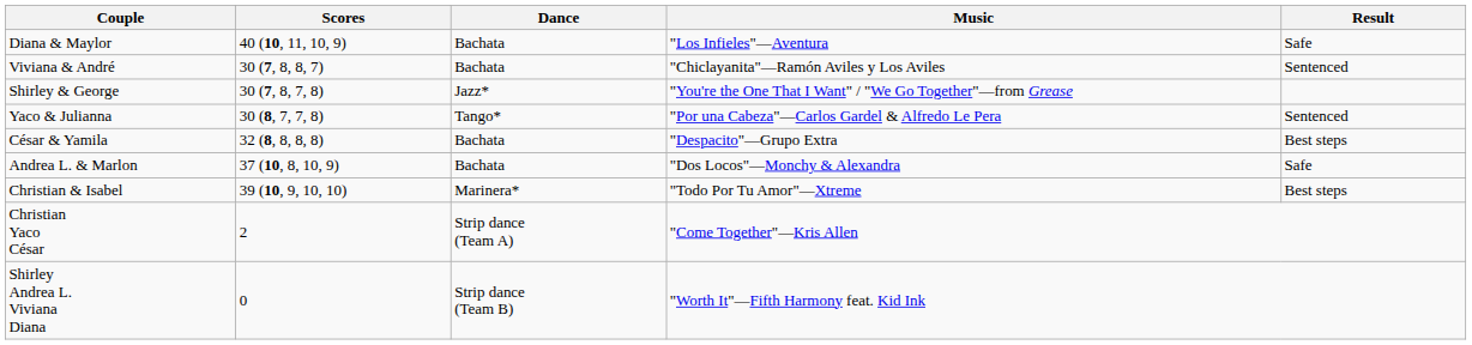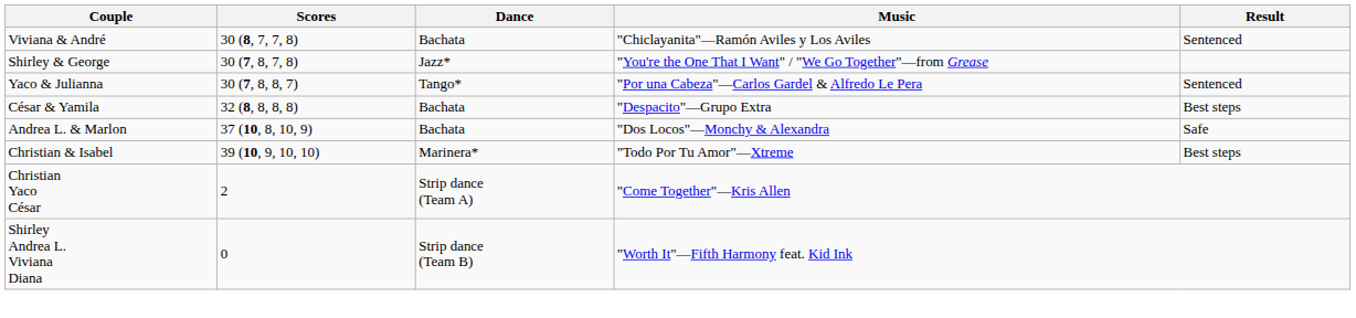- row: Diana & Maylor | 40 (10, 11, 10, 9) | Bachata | "Los Infieles"—Aventura | Safe
Viviana & André | Scores: 30 (7, 8, 8, 7) -> 30 (8, 7, 7, 8)
Yaco & Julianna | Scores: 30 (8, 7, 7, 8) -> 30 (7, 8, 8, 7)
